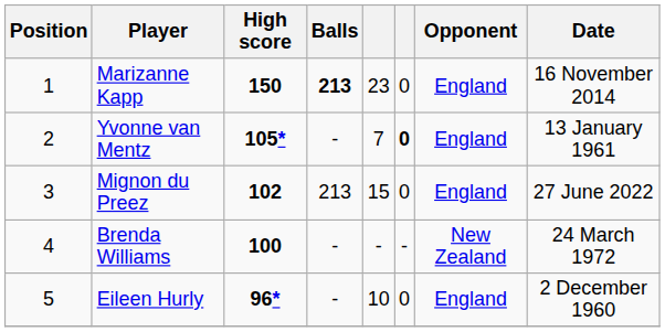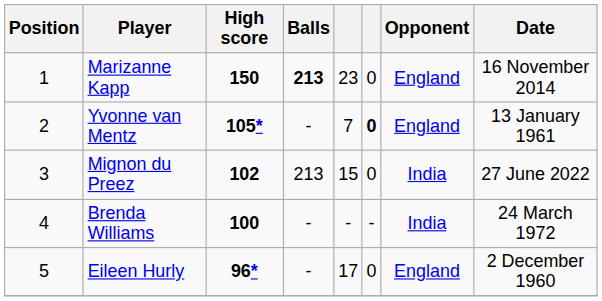Mignon du Preez | Opponent: England -> India
Brenda Williams | Opponent: New Zealand -> India
Eileen Hurly | column 5: 10 -> 17
